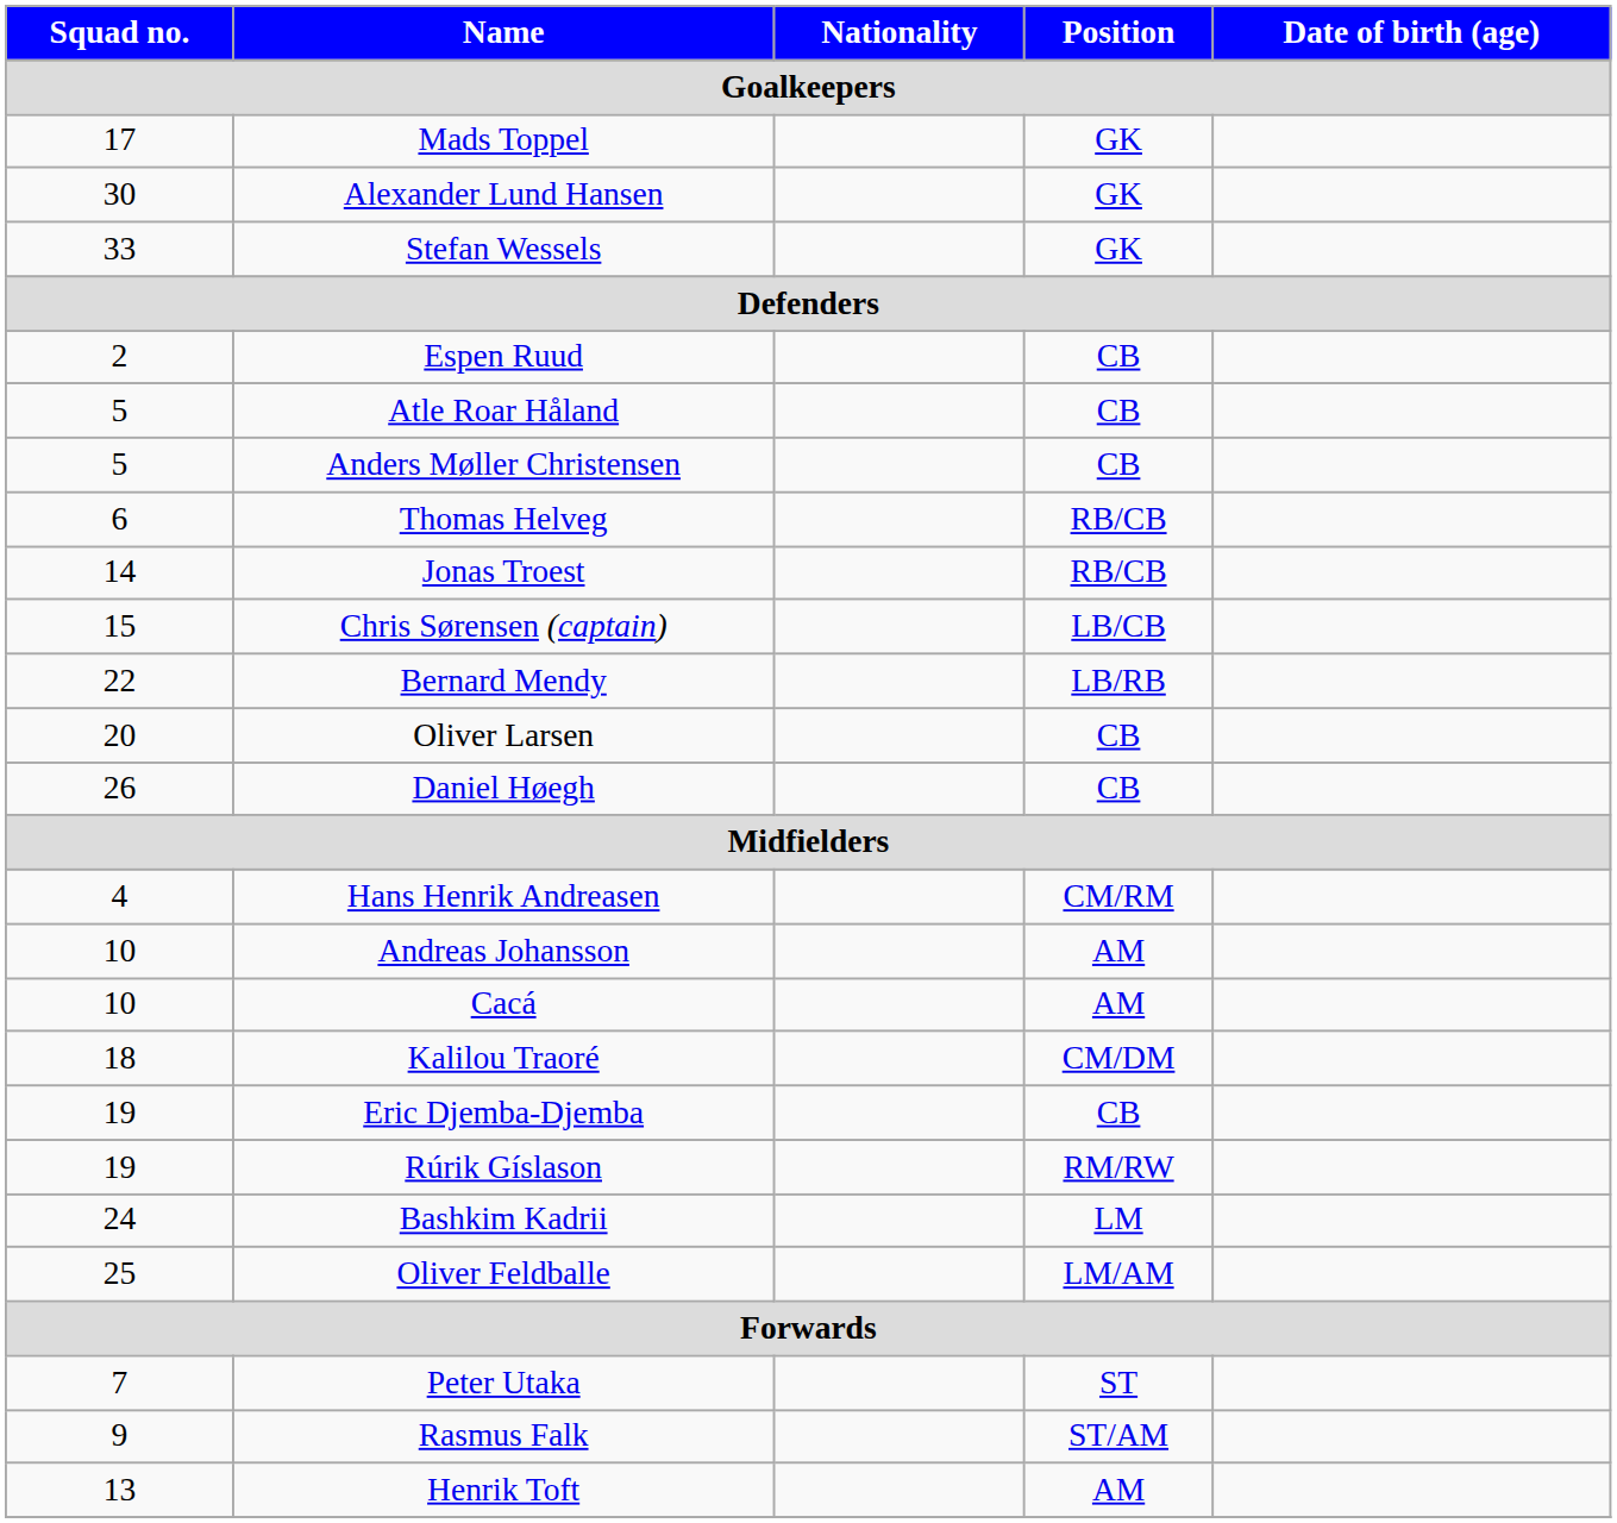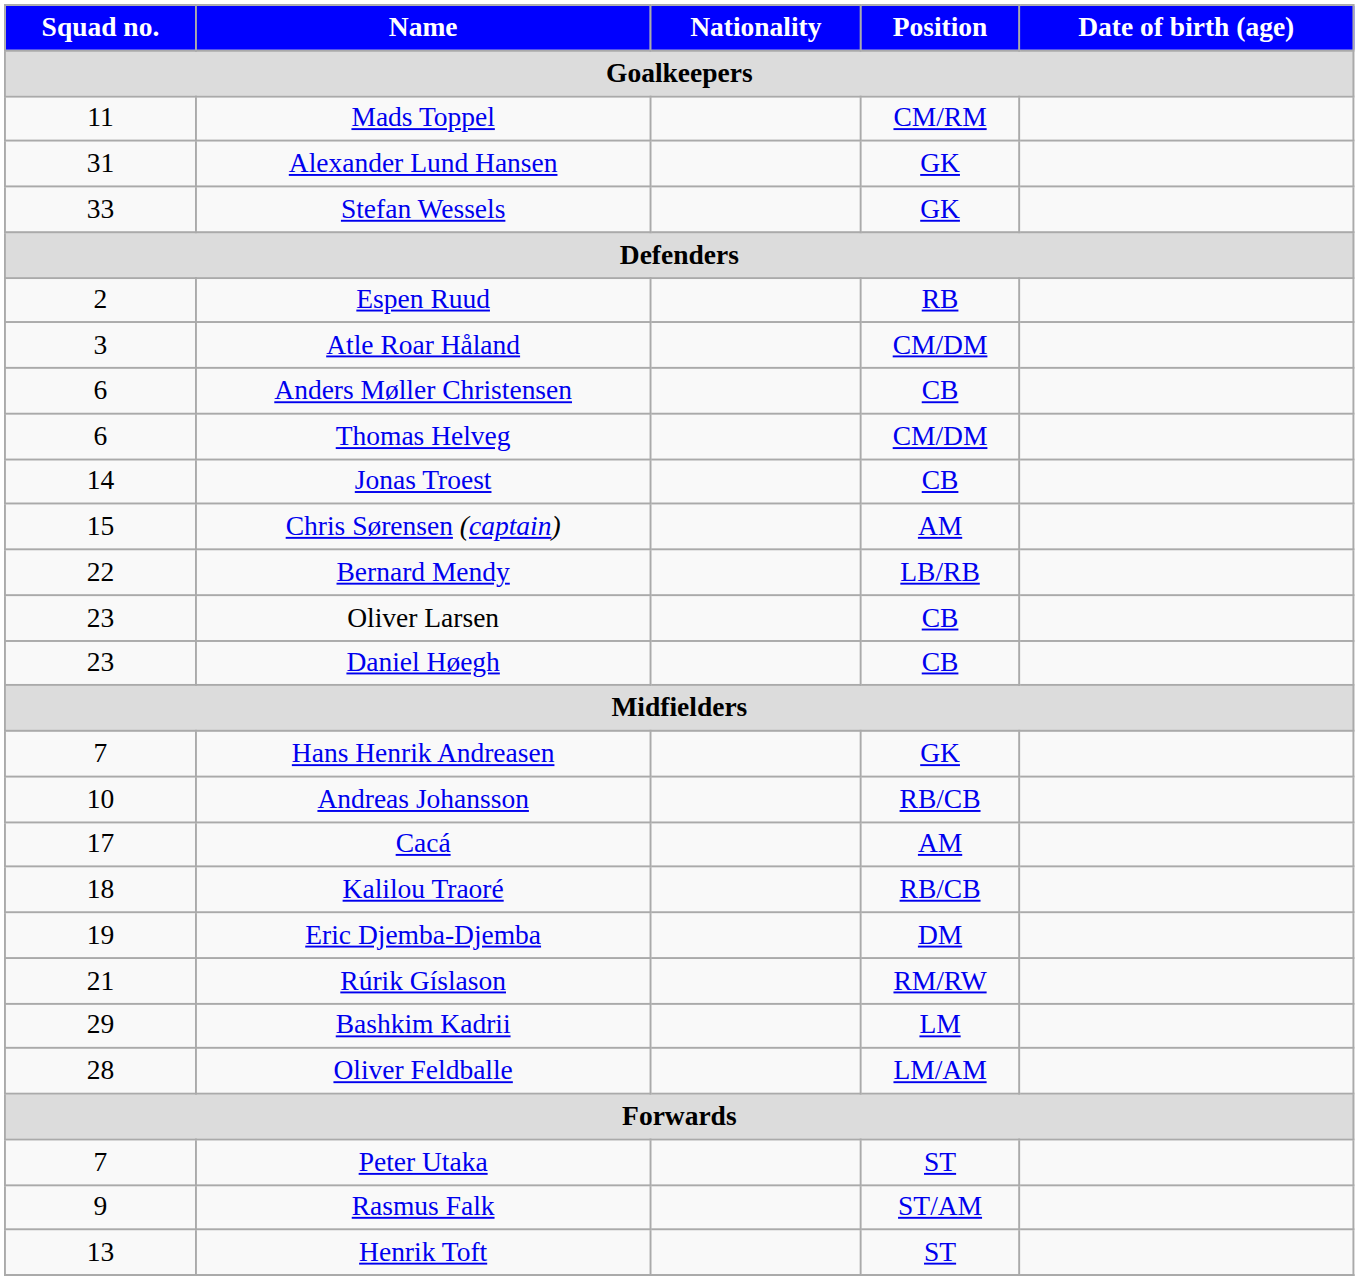Mads Toppel | Squad no.: 17 -> 11
Mads Toppel | Position: GK -> CM/RM
Alexander Lund Hansen | Squad no.: 30 -> 31
Espen Ruud | Position: CB -> RB
Atle Roar Håland | Squad no.: 5 -> 3
Atle Roar Håland | Position: CB -> CM/DM
Anders Møller Christensen | Squad no.: 5 -> 6
Thomas Helveg | Position: RB/CB -> CM/DM
Jonas Troest | Position: RB/CB -> CB
Chris Sørensen (captain) | Position: LB/CB -> AM
Oliver Larsen | Squad no.: 20 -> 23
Daniel Høegh | Squad no.: 26 -> 23
Hans Henrik Andreasen | Squad no.: 4 -> 7
Hans Henrik Andreasen | Position: CM/RM -> GK
Andreas Johansson | Position: AM -> RB/CB
Cacá | Squad no.: 10 -> 17
Kalilou Traoré | Position: CM/DM -> RB/CB
Eric Djemba-Djemba | Position: CB -> DM
Rúrik Gíslason | Squad no.: 19 -> 21
Bashkim Kadrii | Squad no.: 24 -> 29
Oliver Feldballe | Squad no.: 25 -> 28
Henrik Toft | Position: AM -> ST
